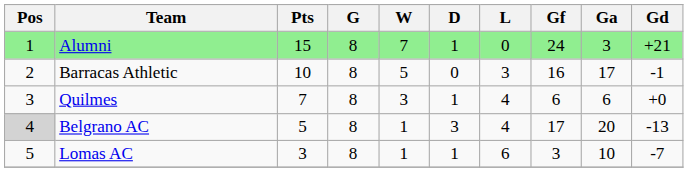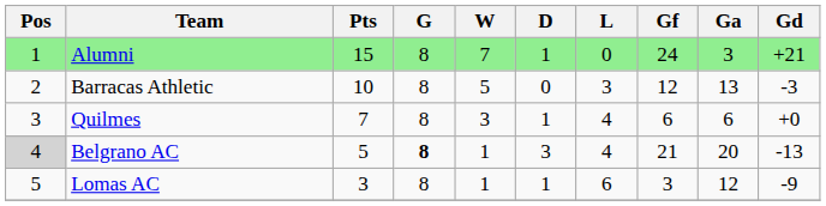Barracas Athletic | Gf: 16 -> 12
Barracas Athletic | Ga: 17 -> 13
Barracas Athletic | Gd: -1 -> -3
Belgrano AC | G: normal -> bold
Belgrano AC | Gf: 17 -> 21
Lomas AC | Ga: 10 -> 12
Lomas AC | Gd: -7 -> -9
